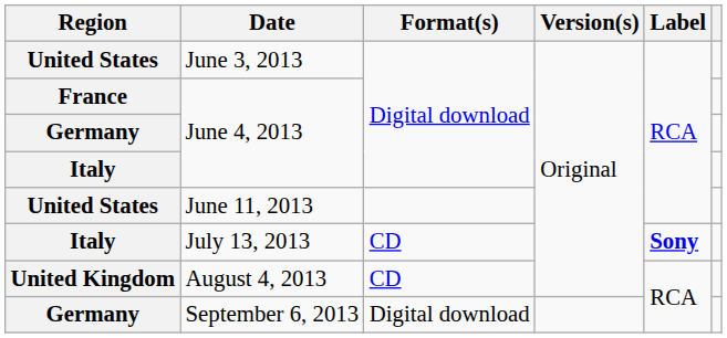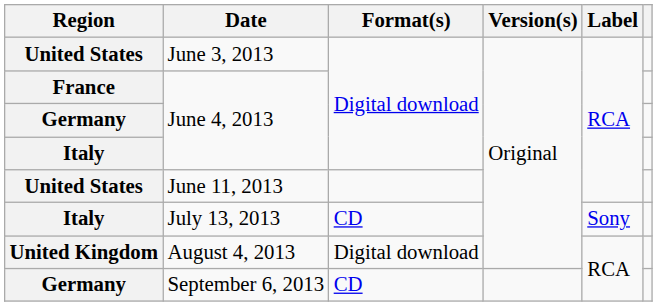July 13, 2013 | Label: bold -> normal
August 4, 2013 | Format(s): CD -> Digital download
September 6, 2013 | Format(s): Digital download -> CD
